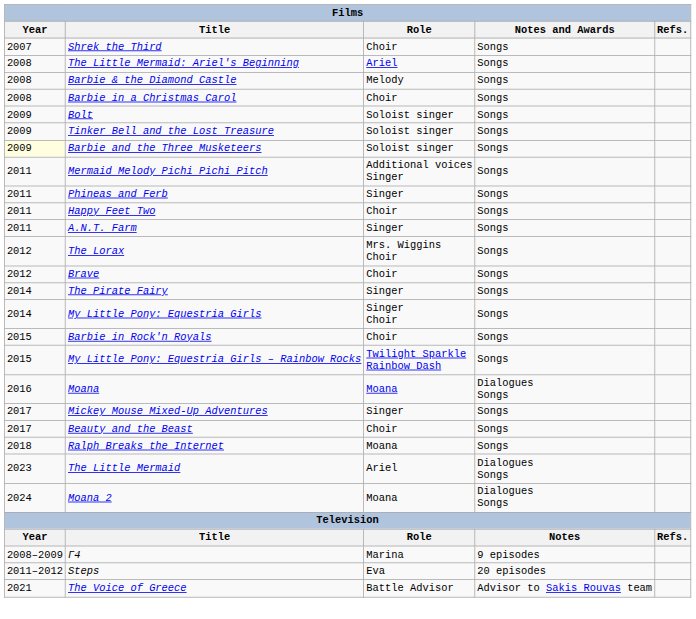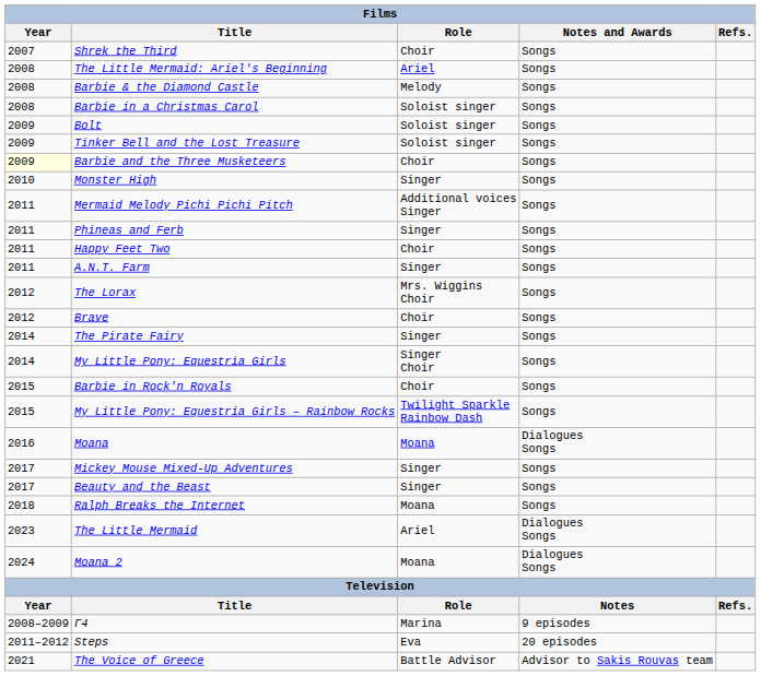Barbie in a Christmas Carol | Role: Choir -> Soloist singer
Barbie and the Three Musketeers | Role: Soloist singer -> Choir
+ row: 2010 | Monster High | Singer | Songs
Beauty and the Beast | Role: Choir -> Singer
